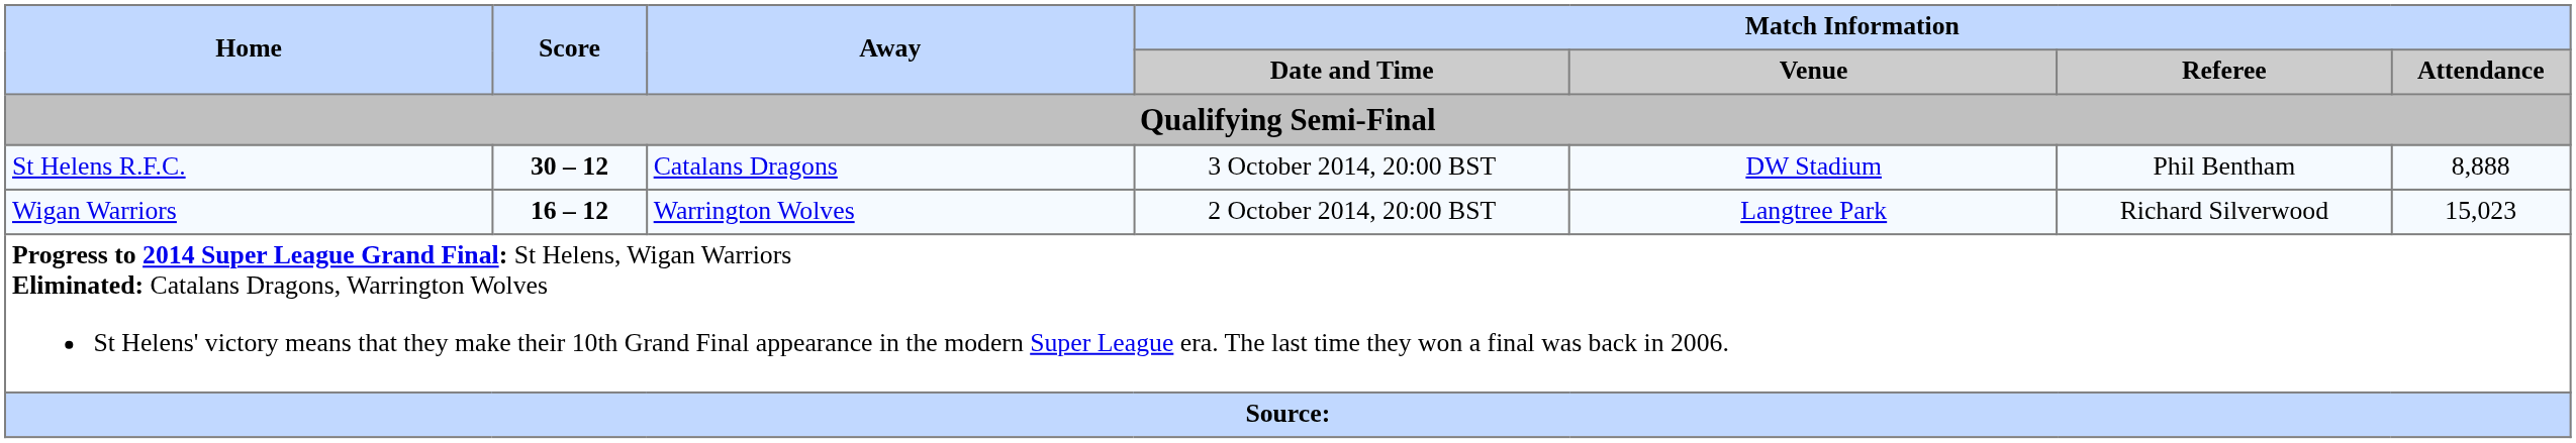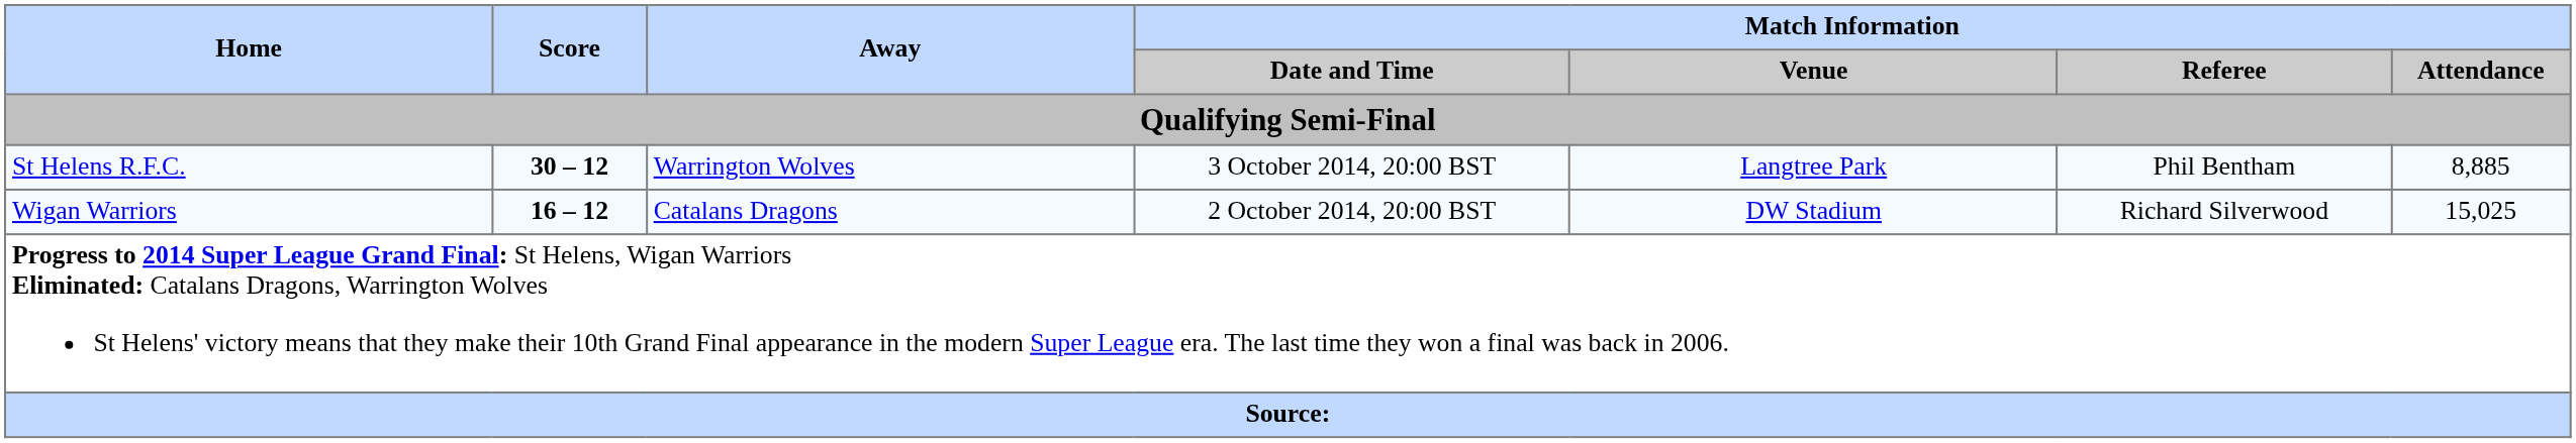St Helens R.F.C. | Away: Catalans Dragons -> Warrington Wolves
St Helens R.F.C. | Match Information / Venue: DW Stadium -> Langtree Park
St Helens R.F.C. | Match Information / Attendance: 8,888 -> 8,885
Wigan Warriors | Away: Warrington Wolves -> Catalans Dragons
Wigan Warriors | Match Information / Venue: Langtree Park -> DW Stadium
Wigan Warriors | Match Information / Attendance: 15,023 -> 15,025
